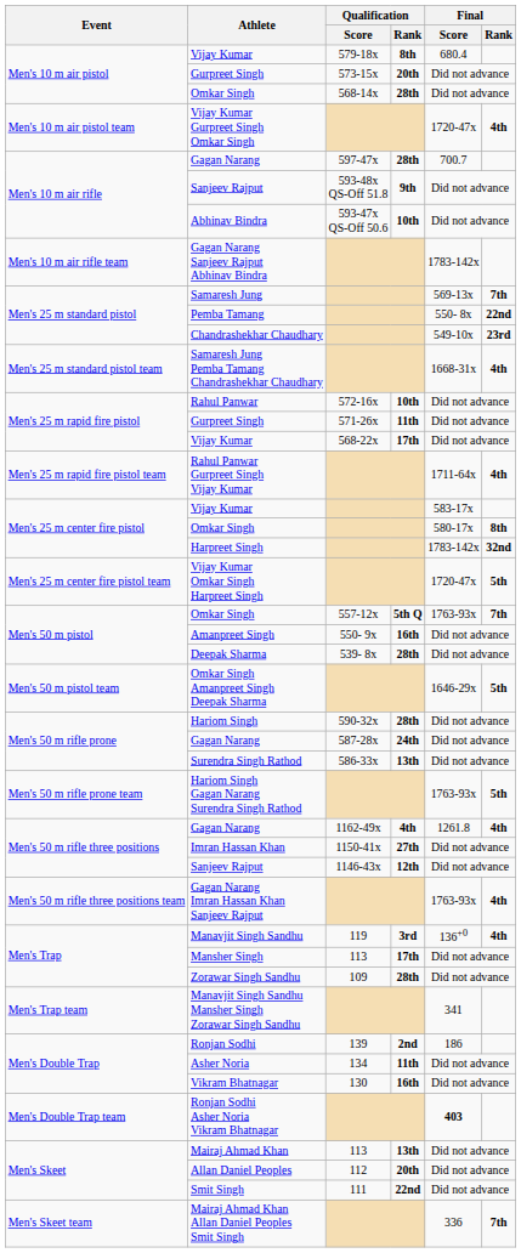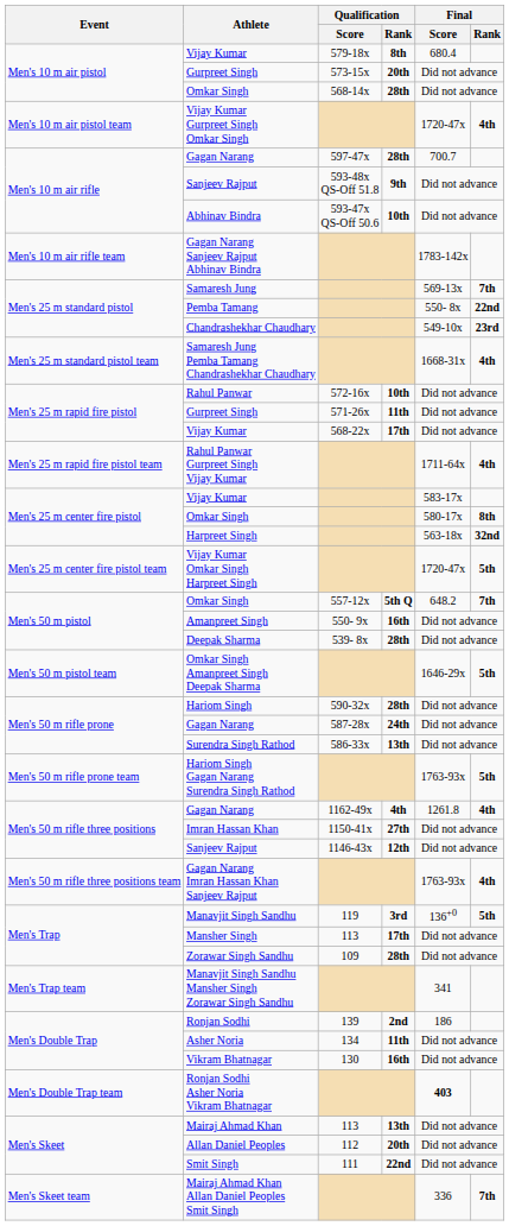Harpreet Singh | Final / Score: 1783-142x -> 563-18x
Omkar Singh / 557-12x | Final / Score: 1763-93x -> 648.2
Manavjit Singh Sandhu | Final / Rank: 4th -> 5th
